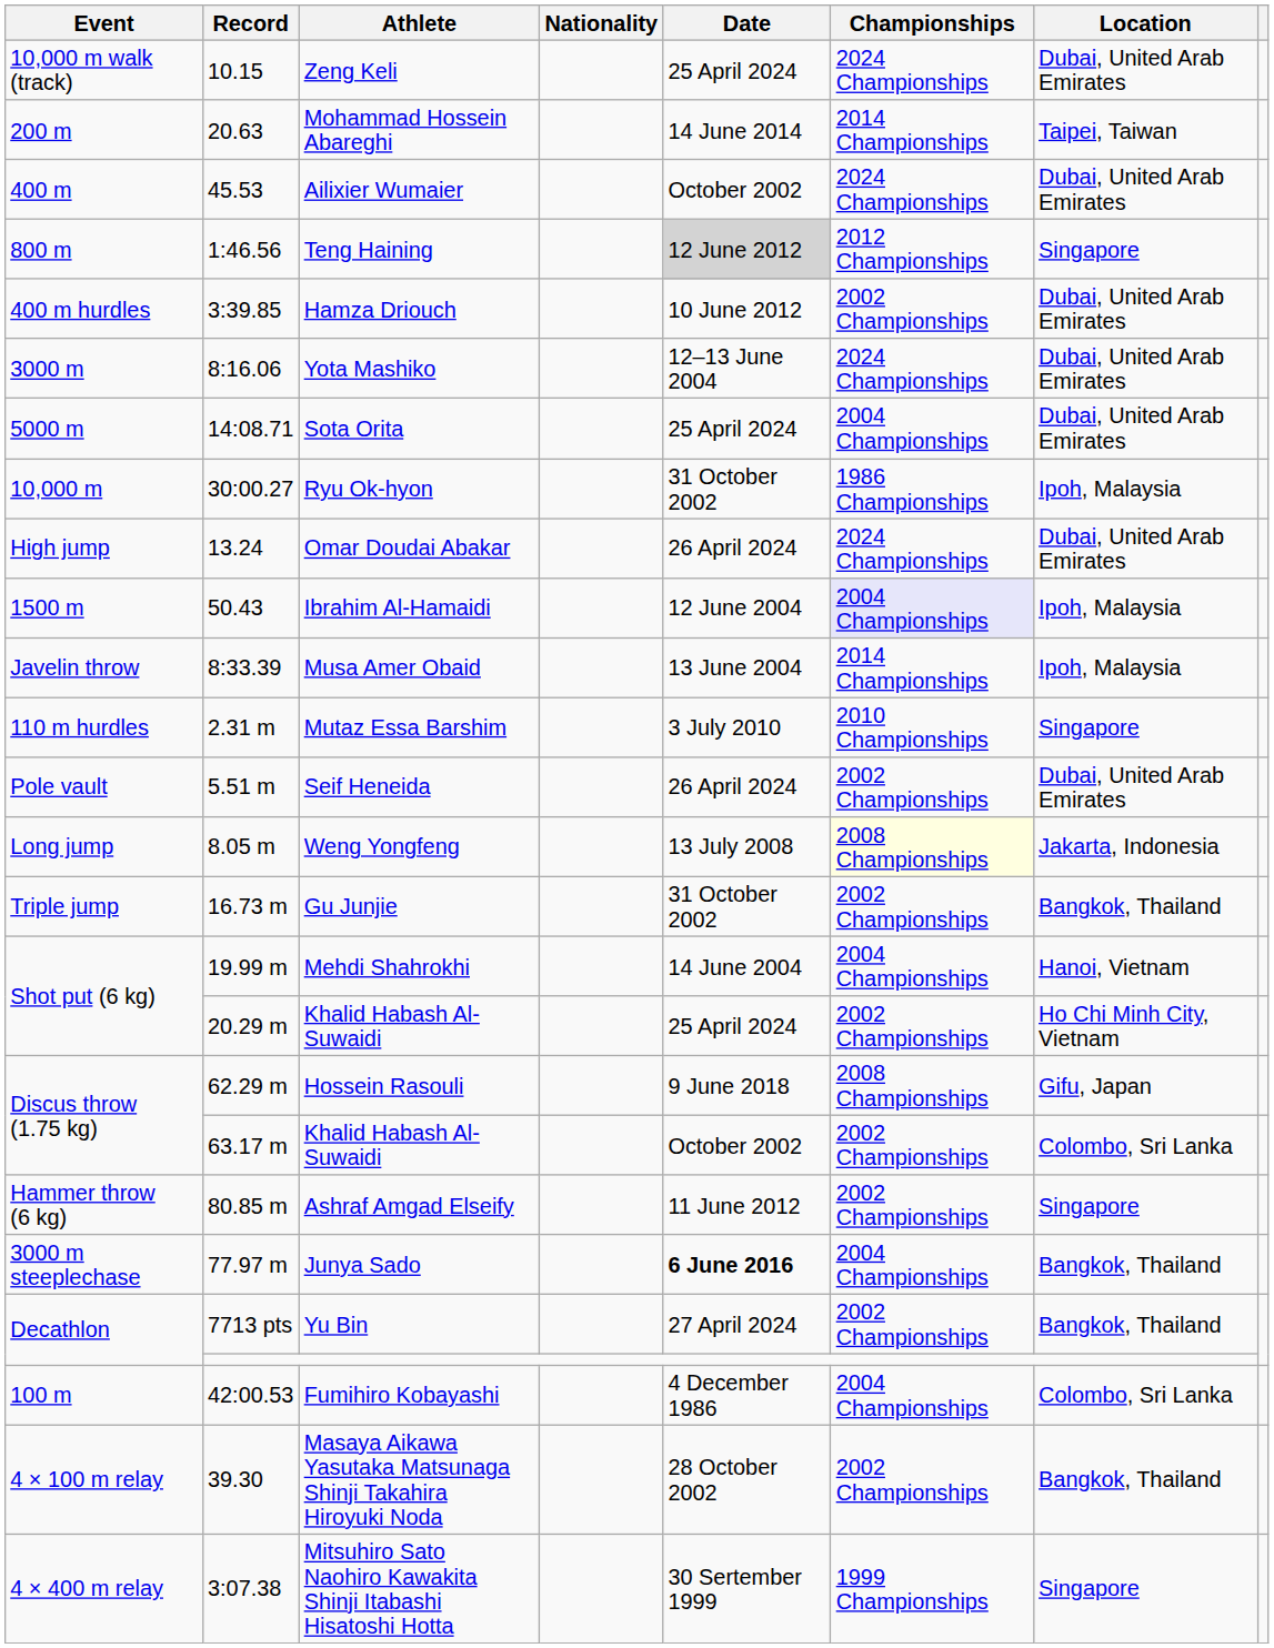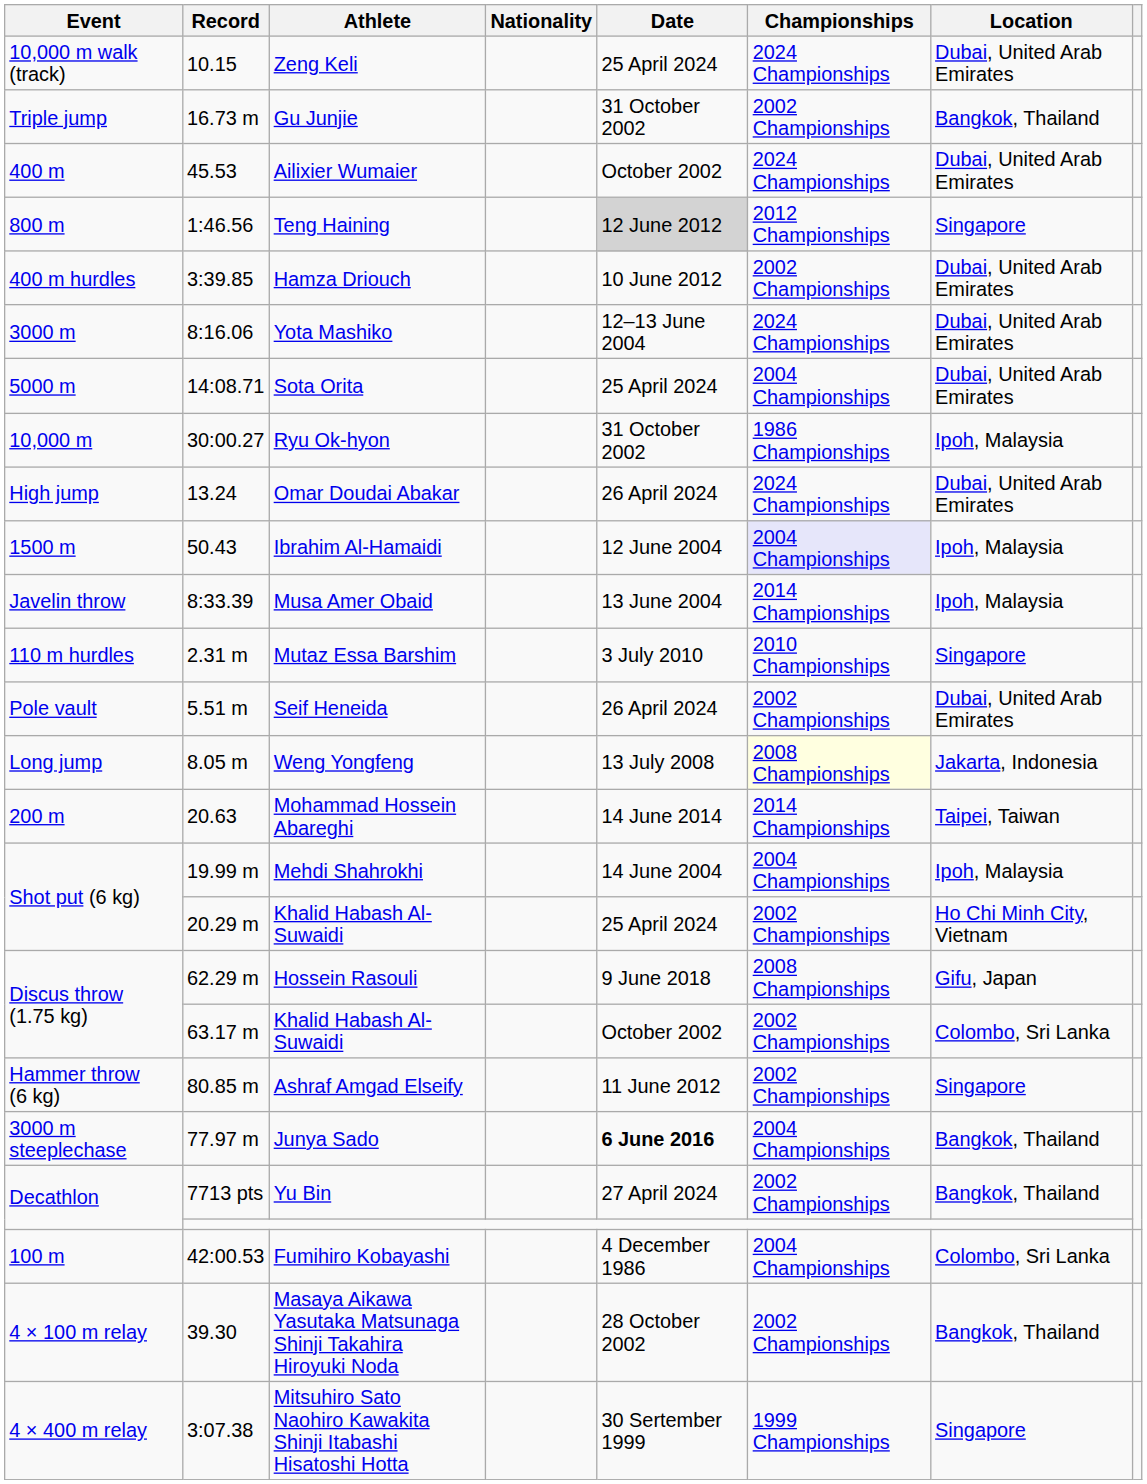rows swapped: Mohammad Hossein Abareghi <-> Gu Junjie
Mehdi Shahrokhi | Location: Hanoi, Vietnam -> Ipoh, Malaysia
